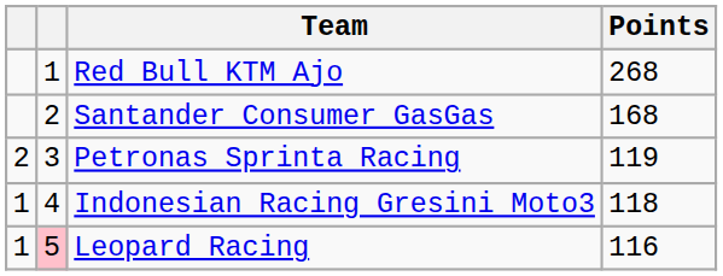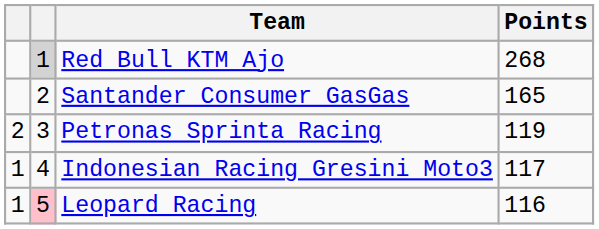Red Bull KTM Ajo | column 2: no background -> lightgrey background
Santander Consumer GasGas | Points: 168 -> 165
Indonesian Racing Gresini Moto3 | Points: 118 -> 117
